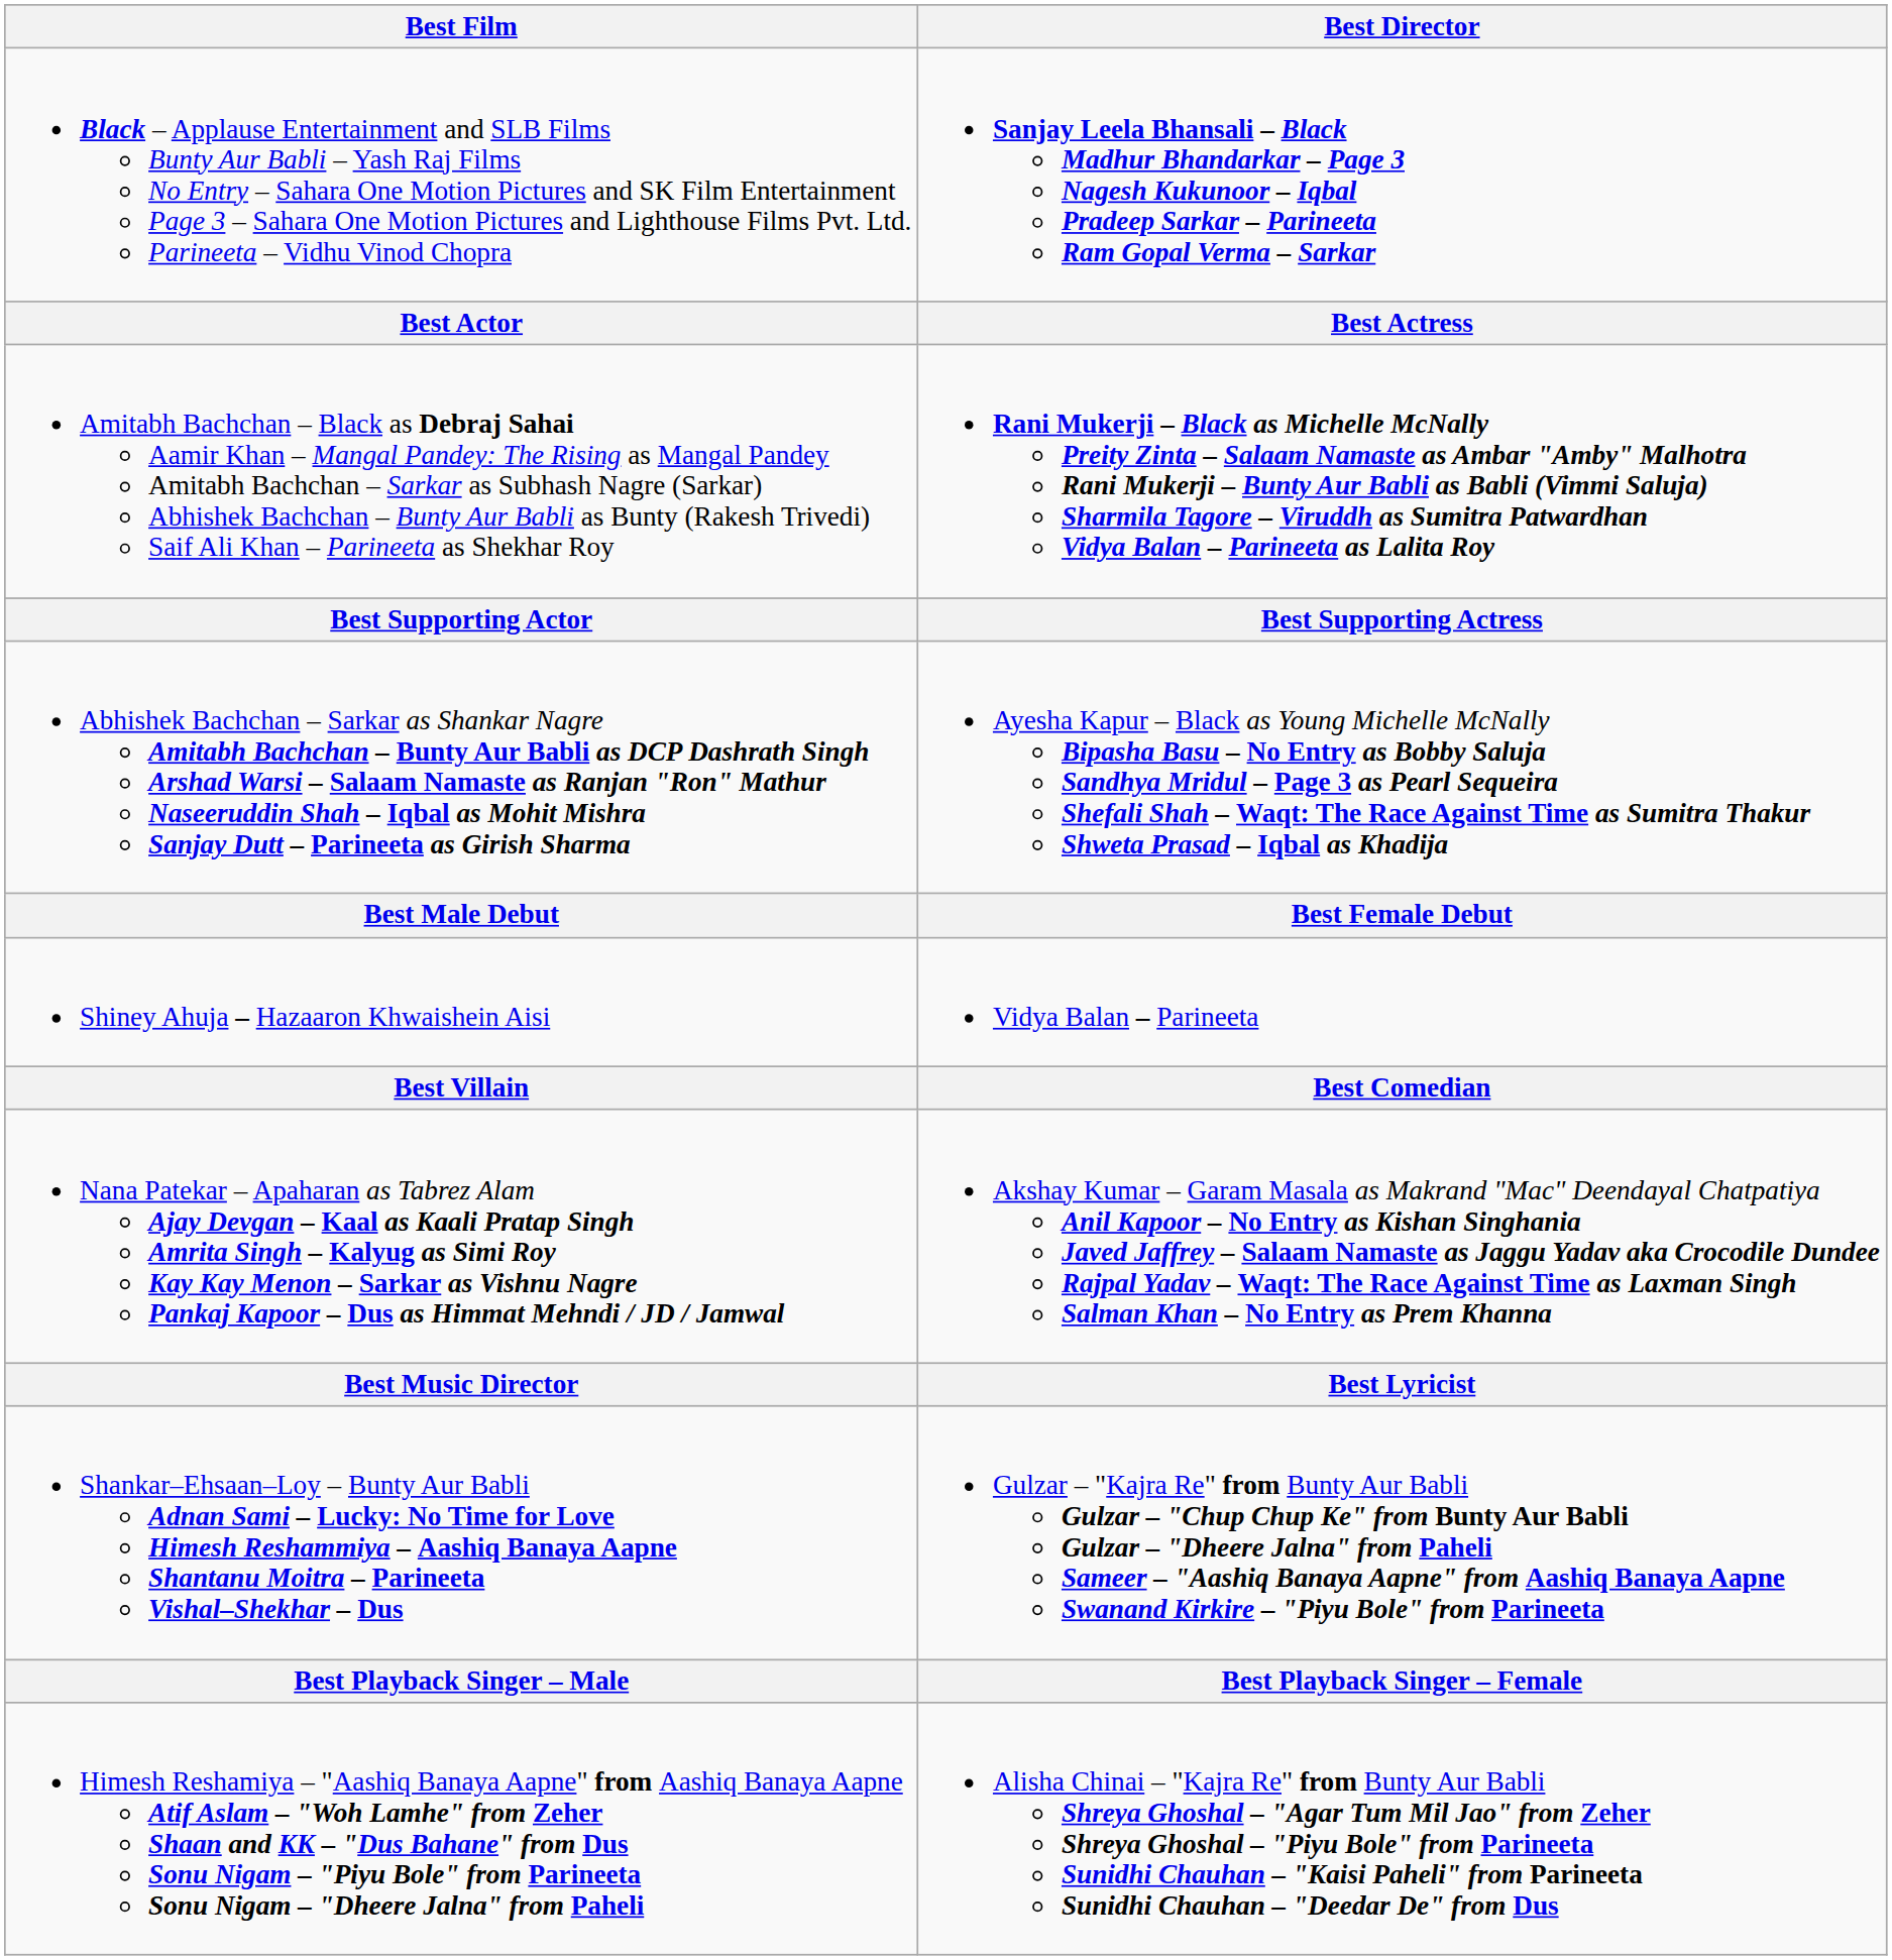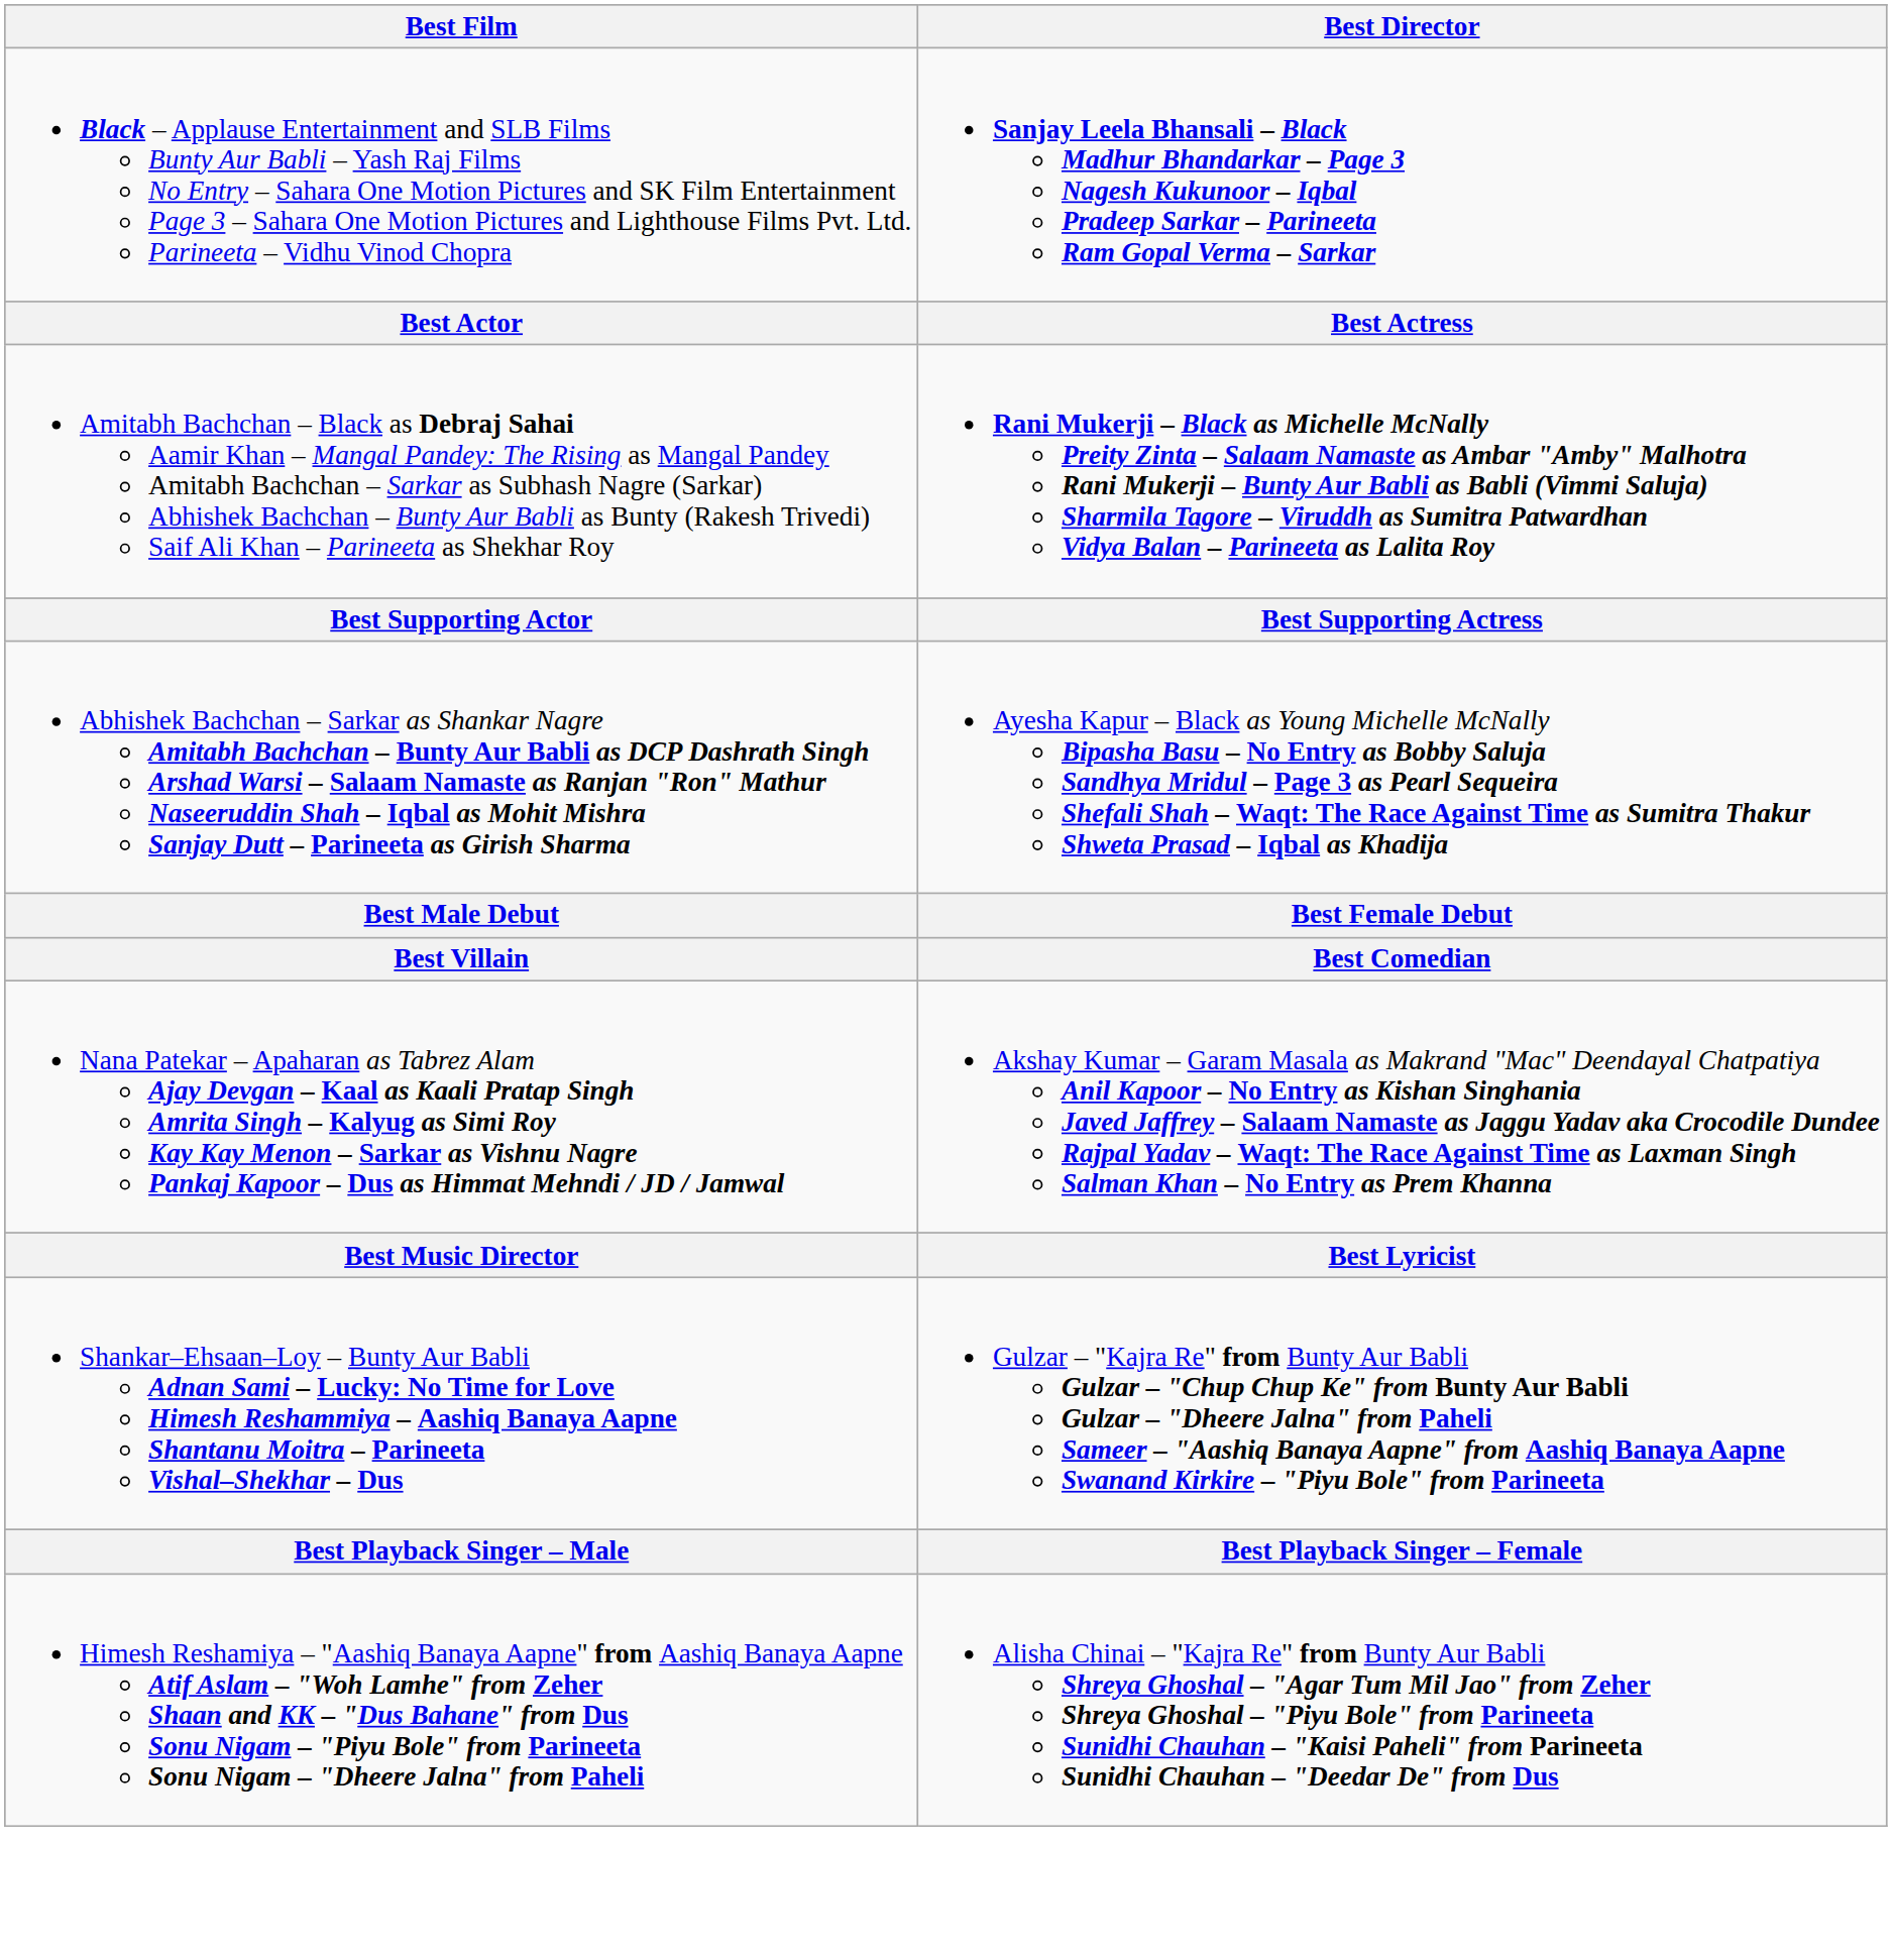- row: Shiney Ahuja – Hazaaron Khwaishein Aisi | Vidya Balan – Parineeta
